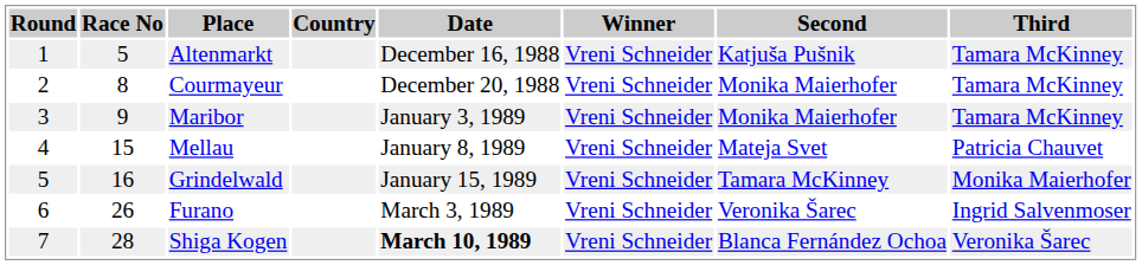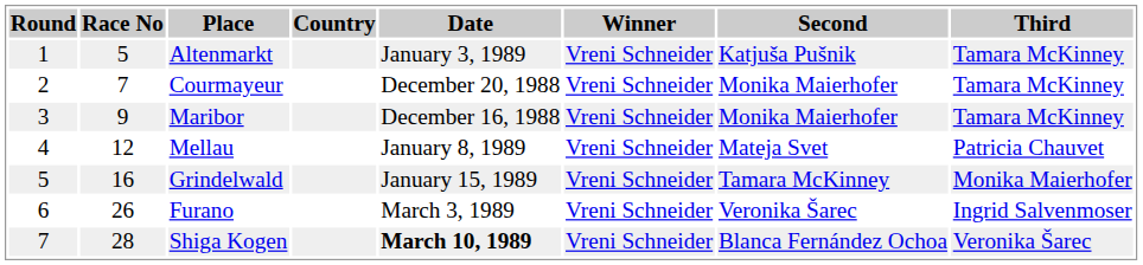Altenmarkt | Date: December 16, 1988 -> January 3, 1989
Courmayeur | Race No: 8 -> 7
Maribor | Date: January 3, 1989 -> December 16, 1988
Mellau | Race No: 15 -> 12
